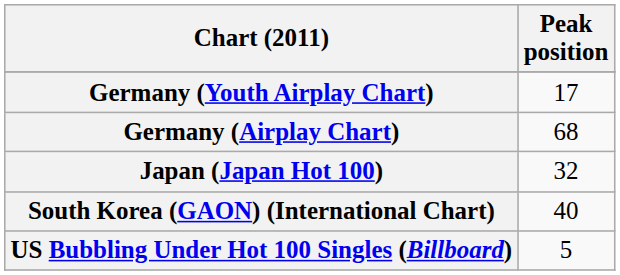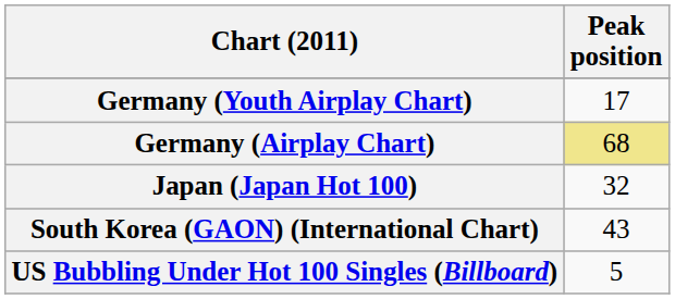Germany (Airplay Chart) | Peak position: no background -> khaki background
South Korea (GAON) (International Chart) | Peak position: 40 -> 43
